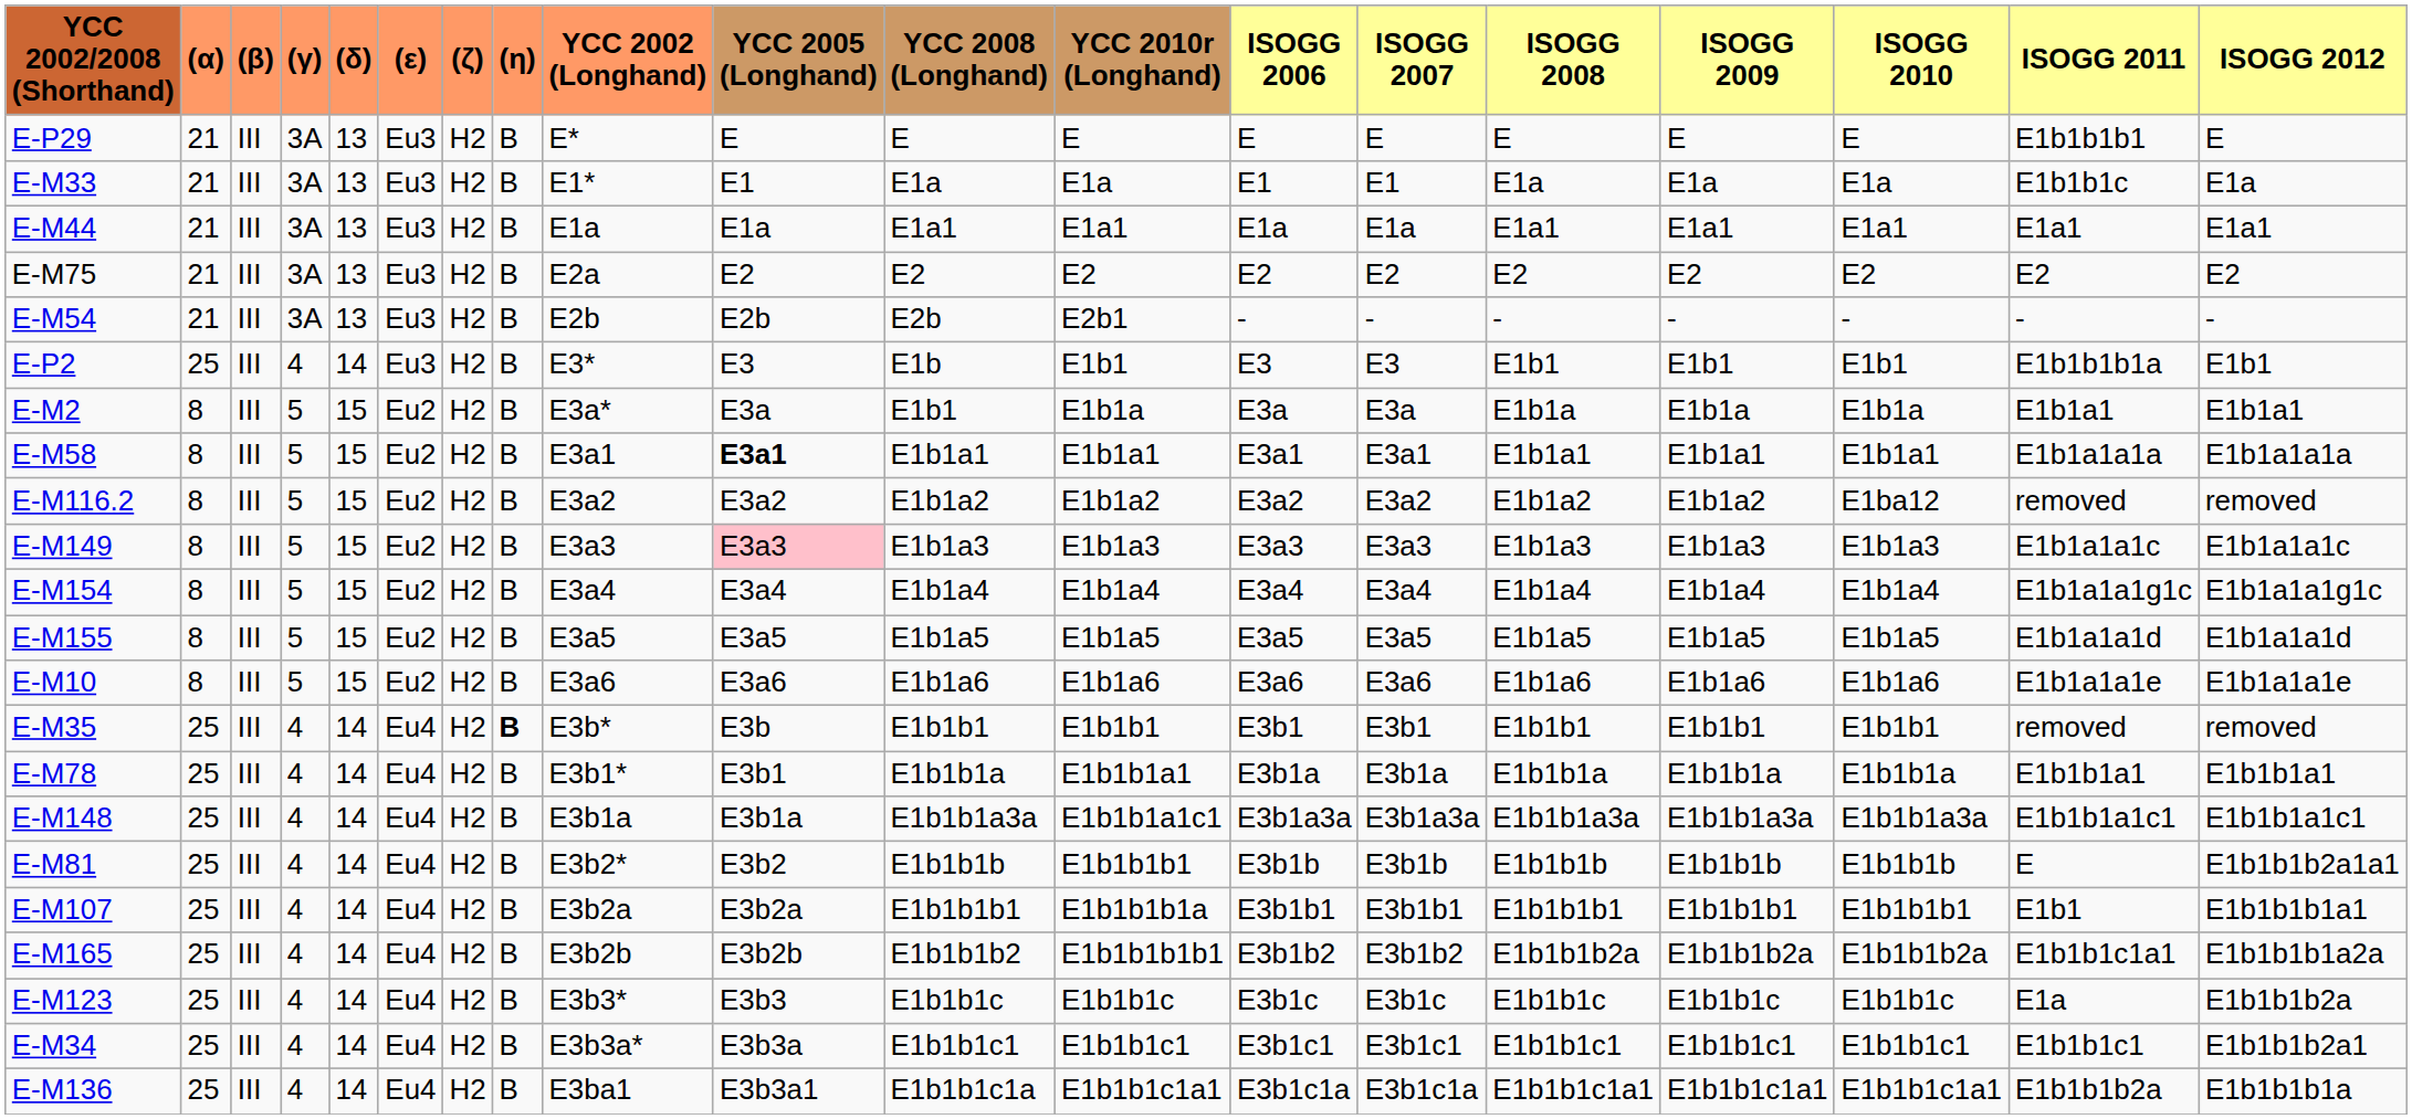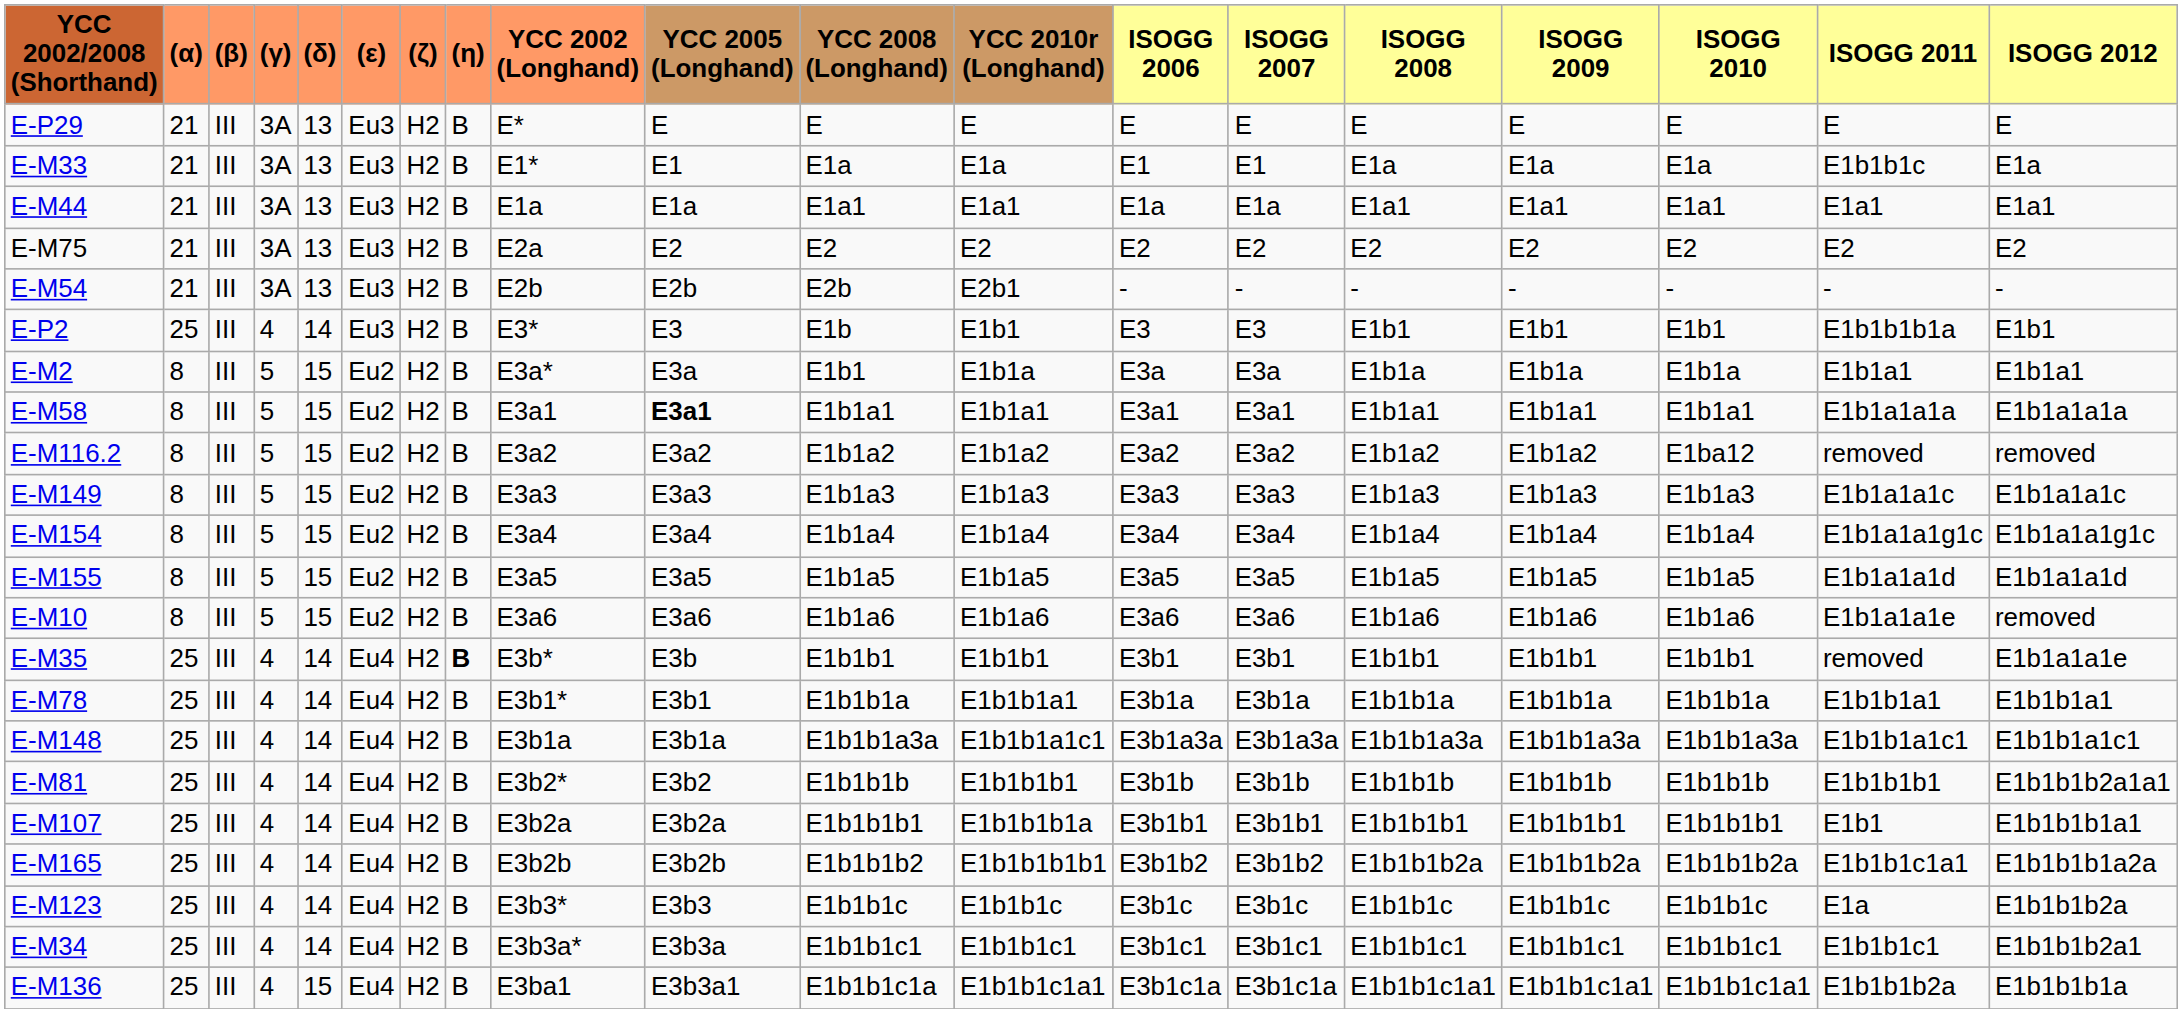E-P29 | ISOGG 2011: E1b1b1b1 -> E
E-M149 | YCC 2005 (Longhand): pink background -> no background
E-M10 | ISOGG 2012: E1b1a1a1e -> removed
E-M35 | ISOGG 2012: removed -> E1b1a1a1e
E-M81 | ISOGG 2011: E -> E1b1b1b1
E-M136 | (δ): 14 -> 15
